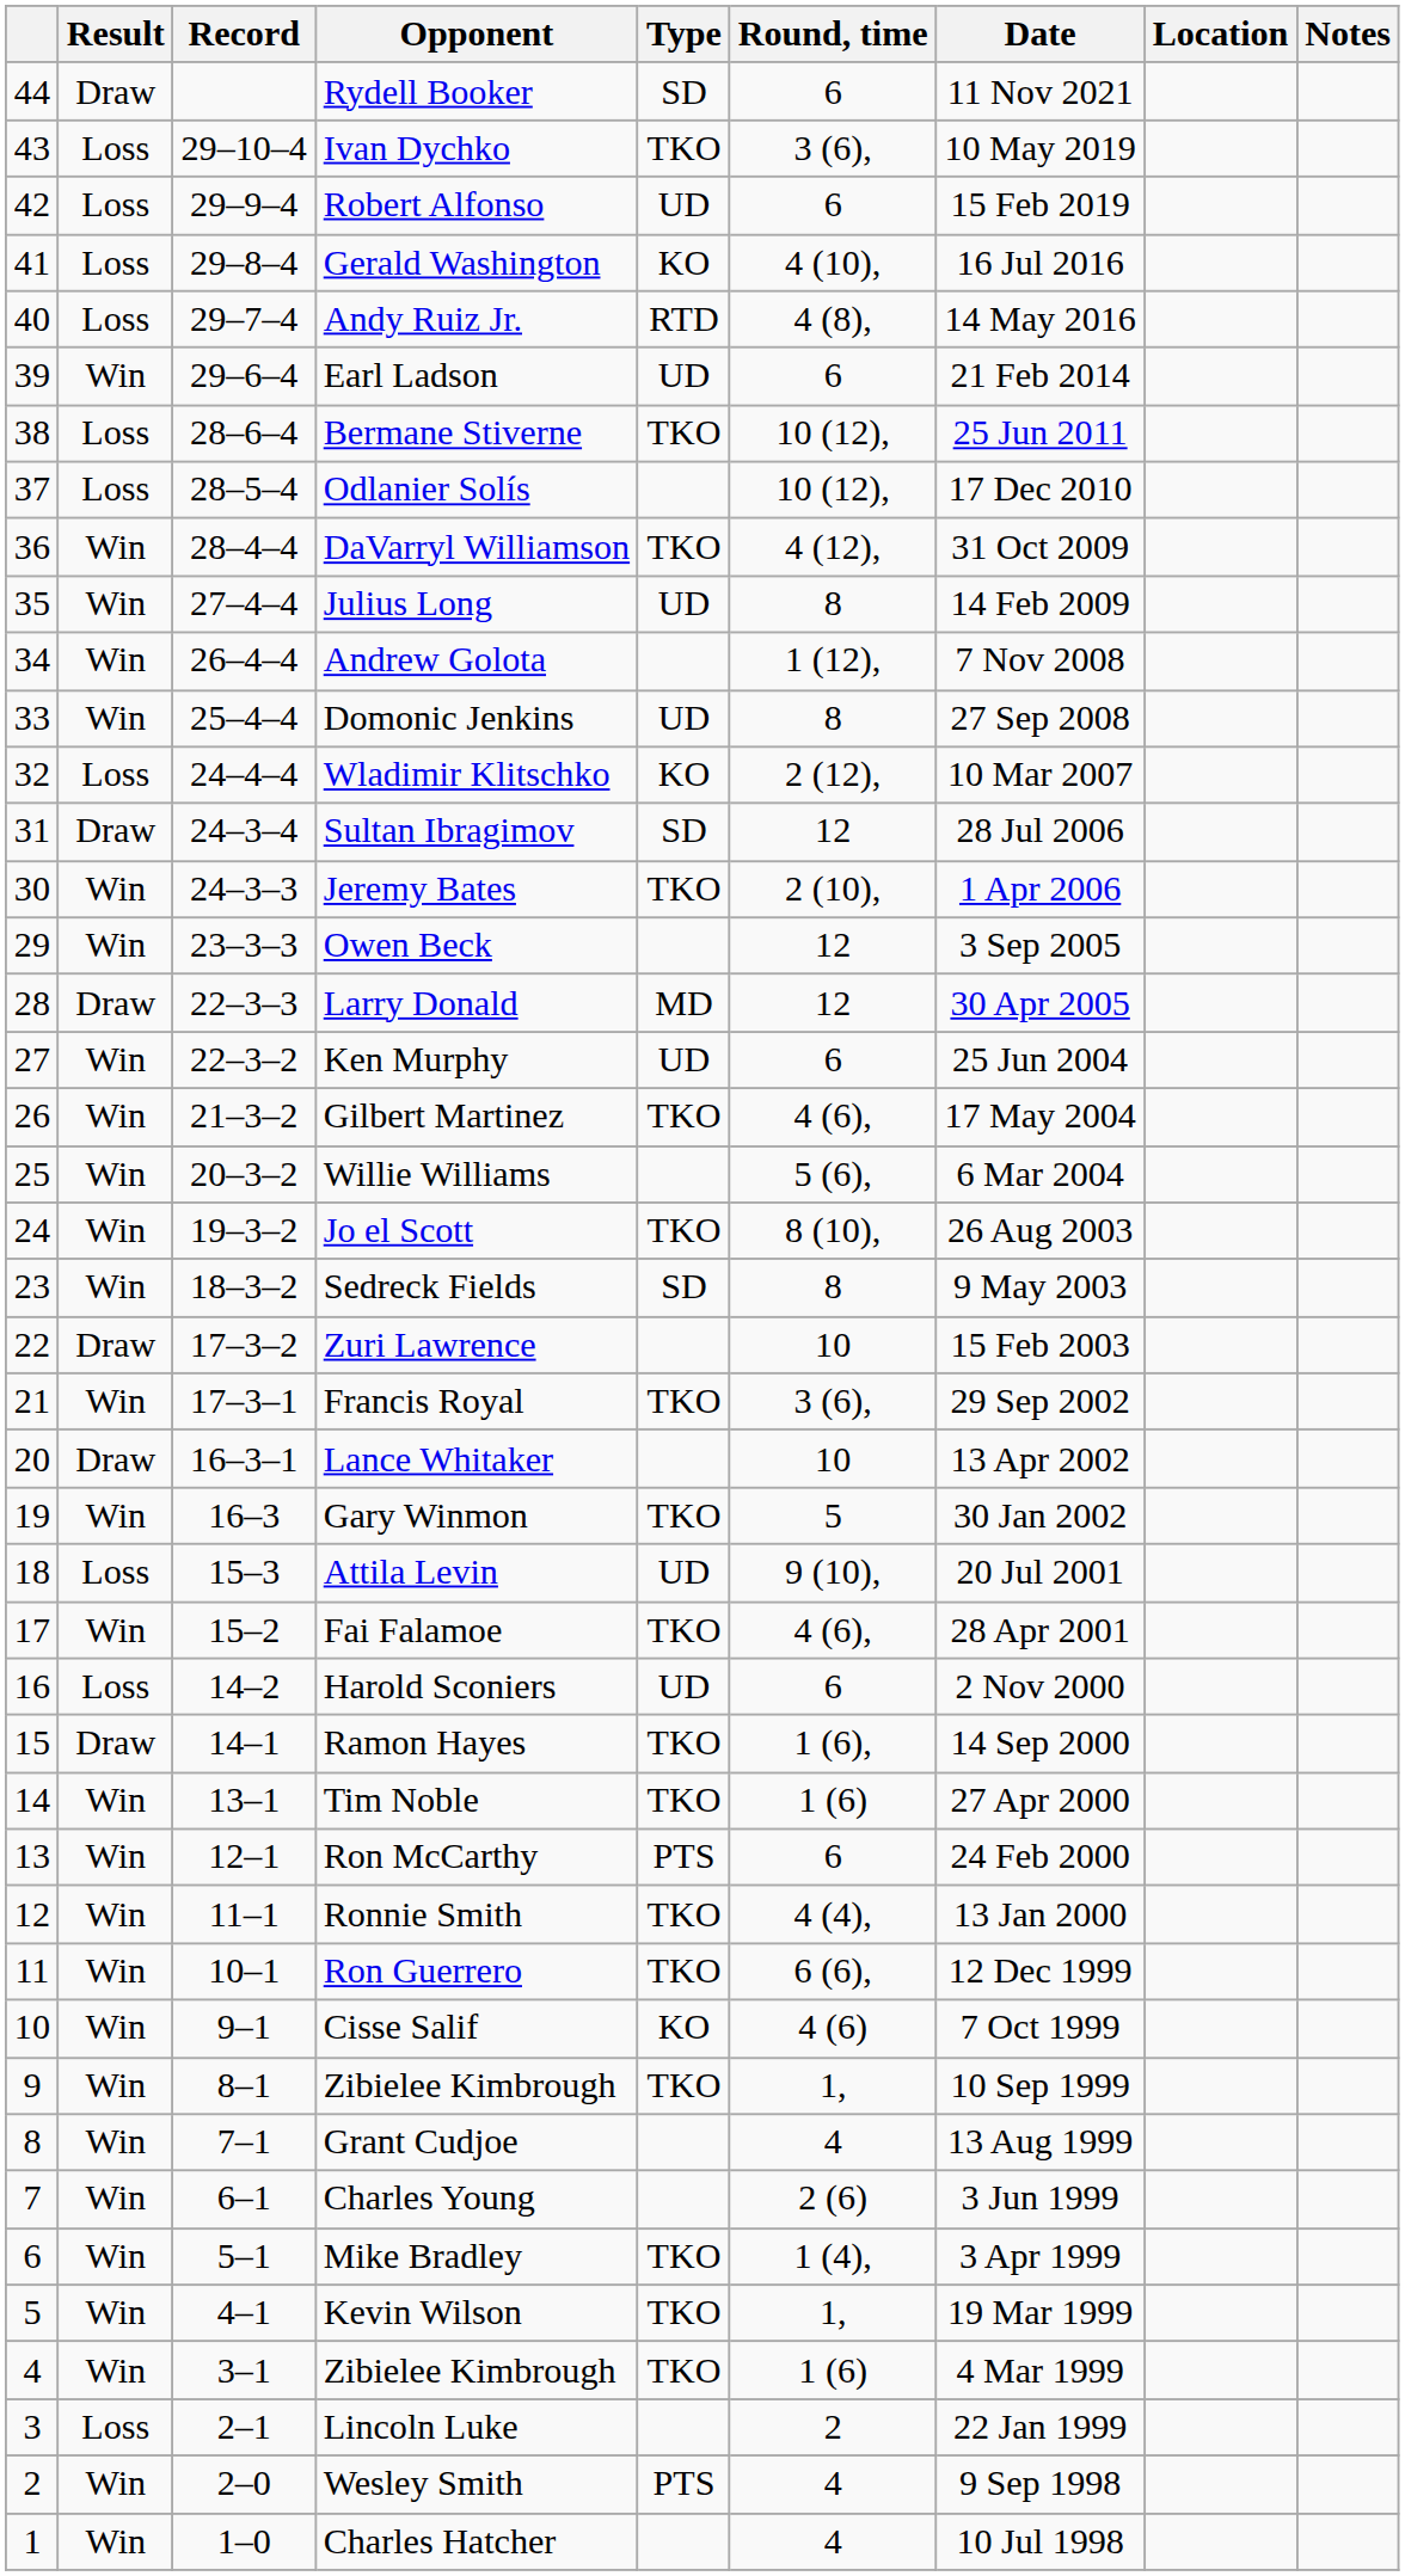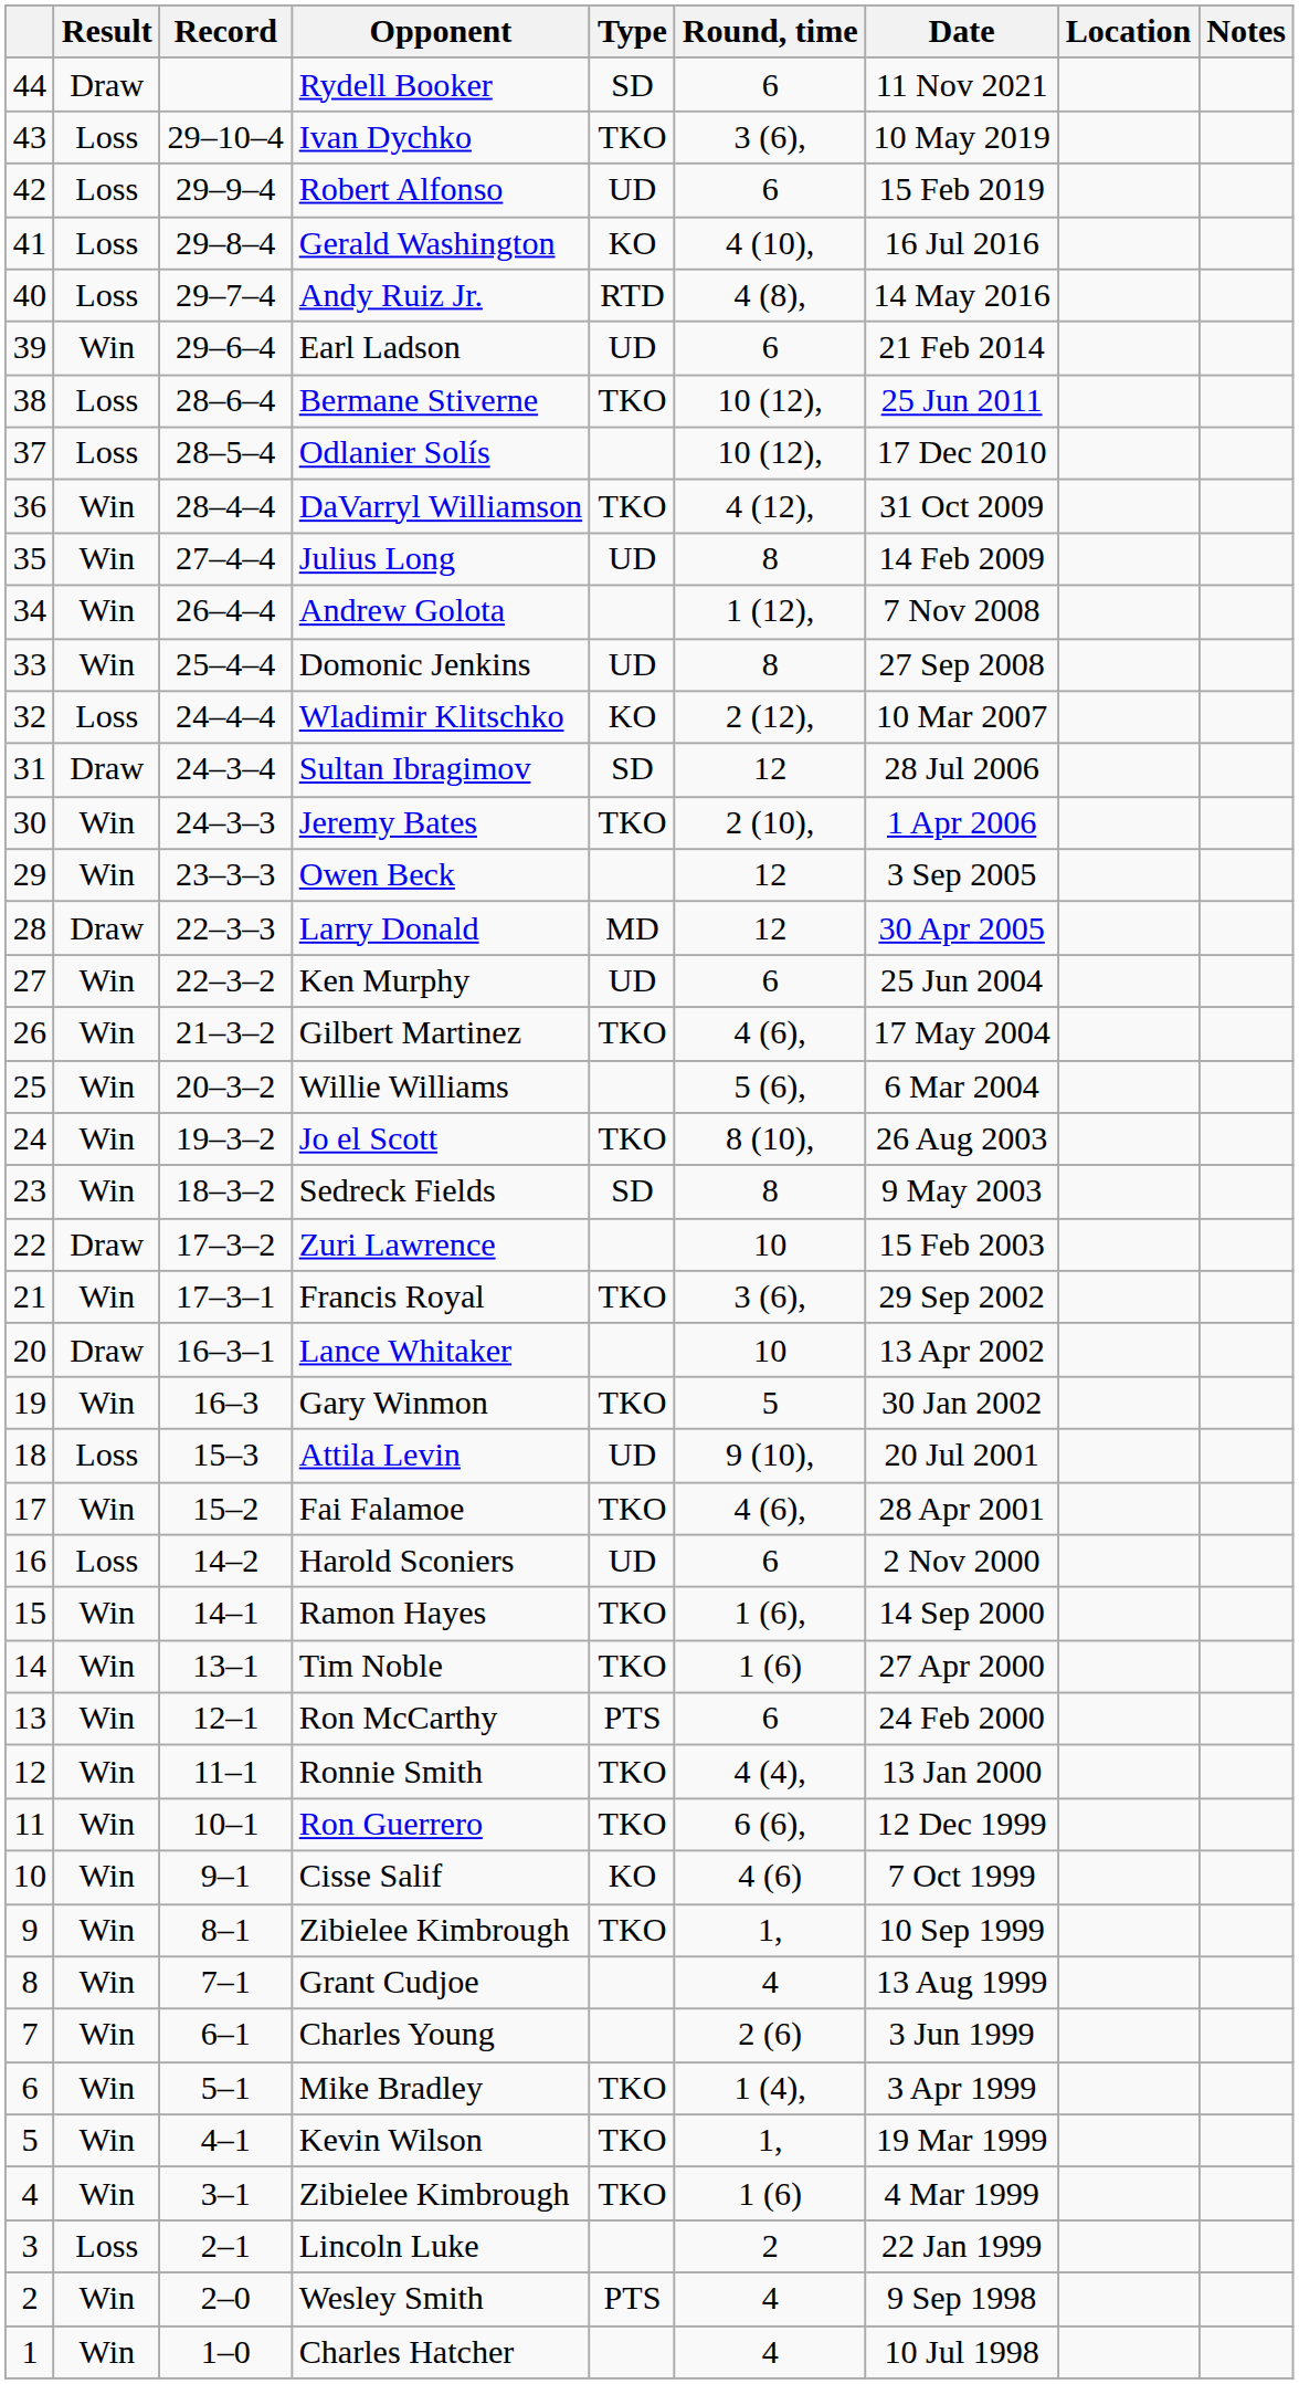Ramon Hayes | Result: Draw -> Win
